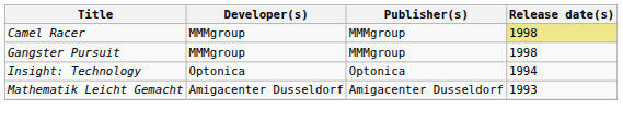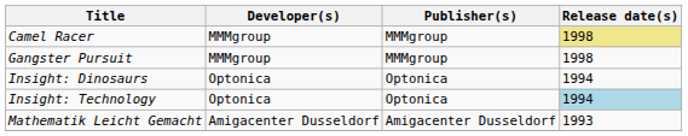+ row: Insight: Dinosaurs | Optonica | Optonica | 1994
Insight: Technology | Release date(s): no background -> lightblue background
